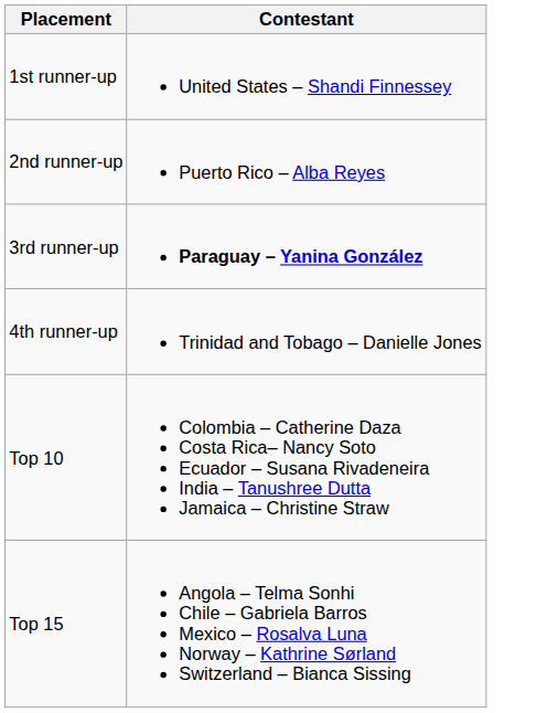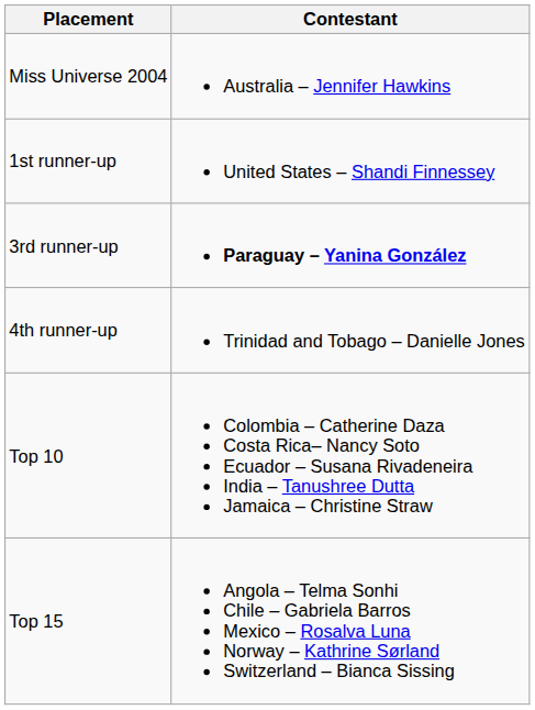+ row: Miss Universe 2004 | Australia – Jennifer Hawkins
- row: 2nd runner-up | Puerto Rico – Alba Reyes
